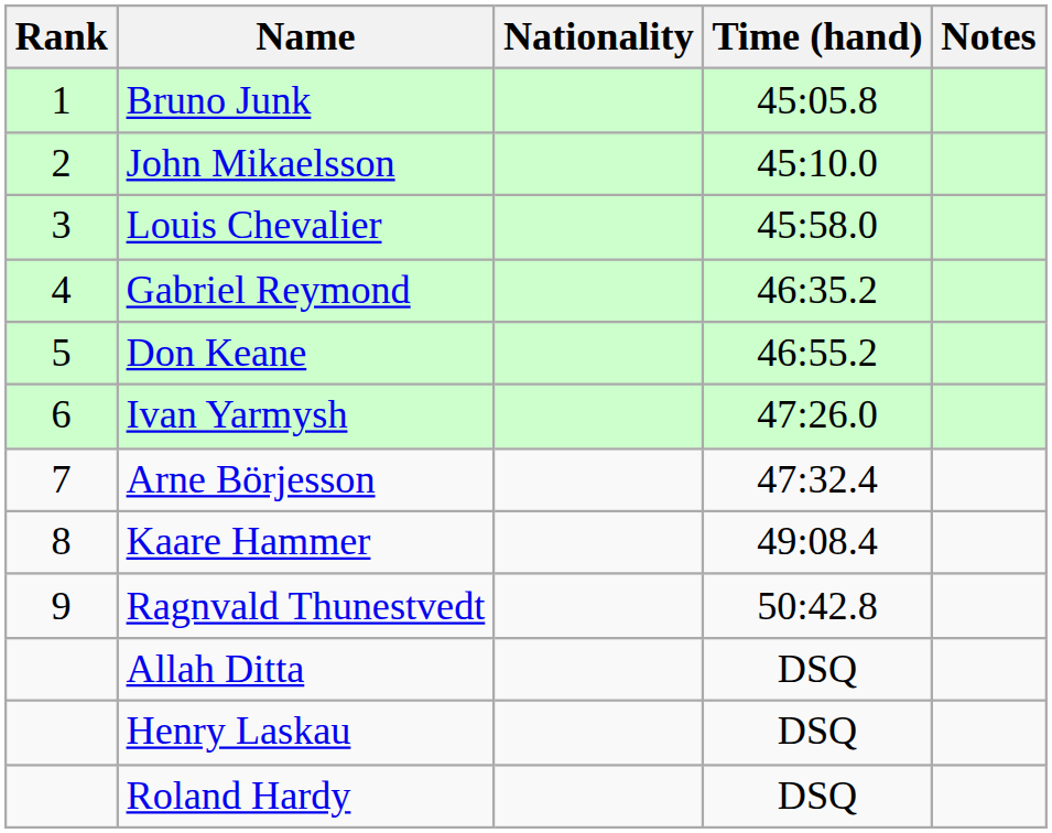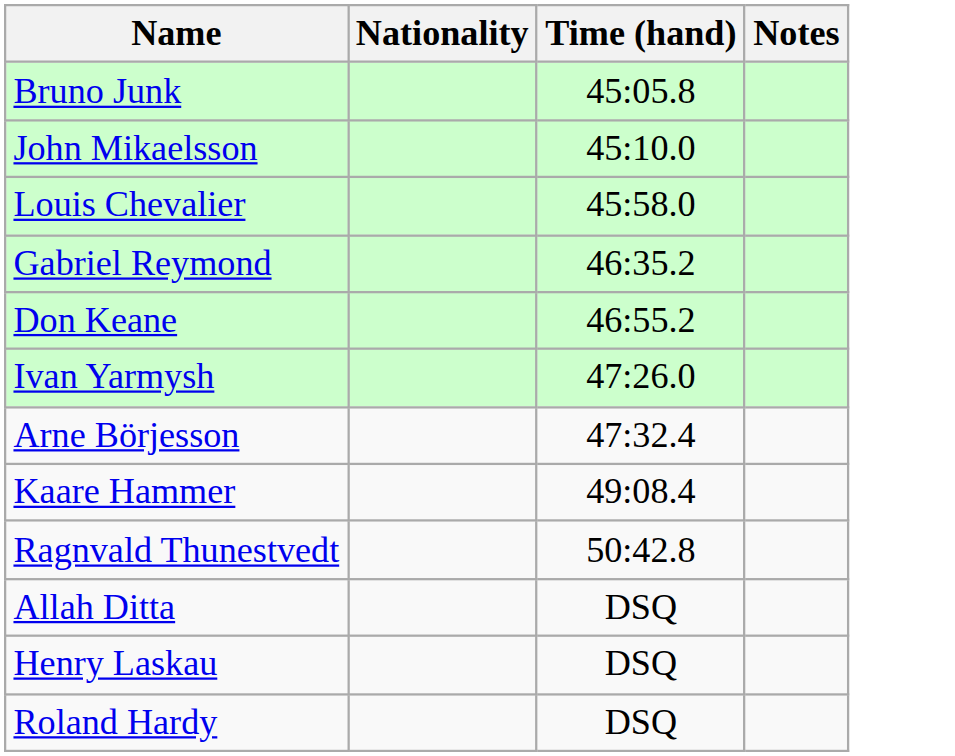- column: Rank | 1 | 2 | 3 | 4 | 5 | 6 | 7 | 8 | 9
